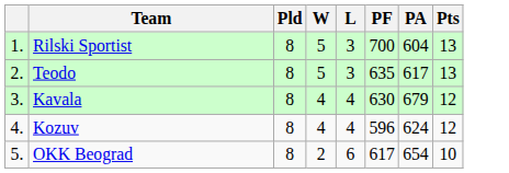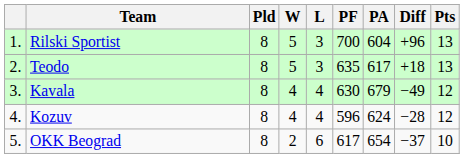+ column: Diff | +96 | +18 | −49 | −28 | −37
